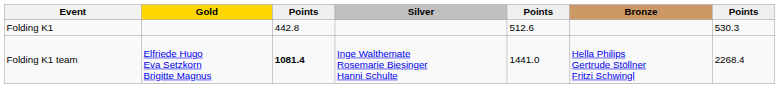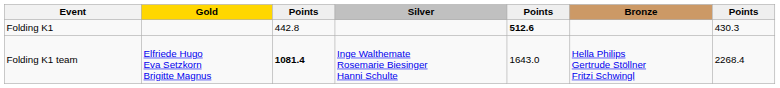Folding K1 | column 5: normal -> bold
Folding K1 | column 7: 530.3 -> 430.3
Folding K1 team | column 5: 1441.0 -> 1643.0
